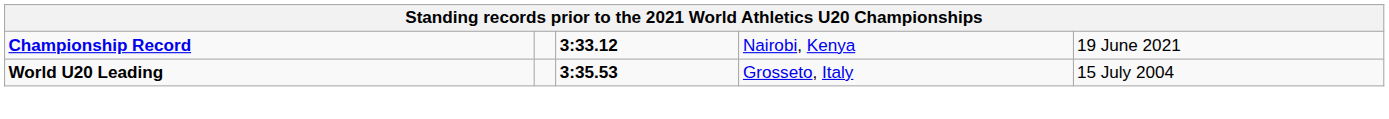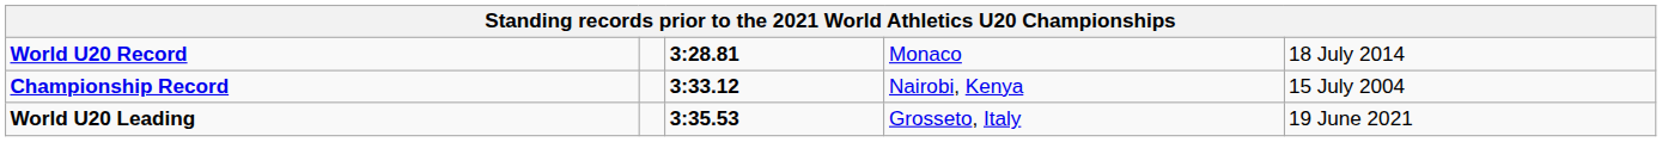+ row: World U20 Record | 3:28.81 | Monaco | 18 July 2014
Championship Record | column 5: 19 June 2021 -> 15 July 2004
World U20 Leading | column 5: 15 July 2004 -> 19 June 2021
